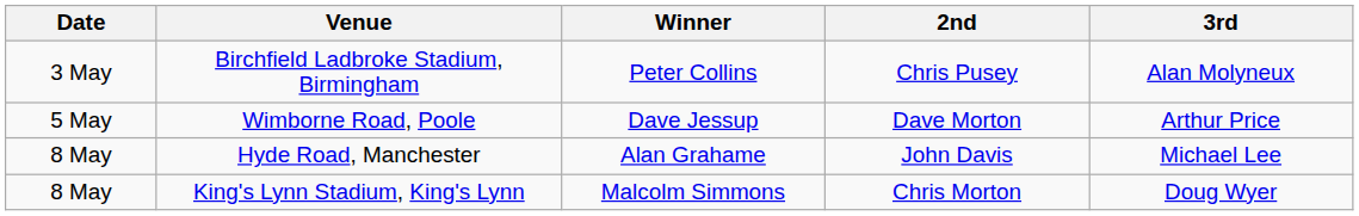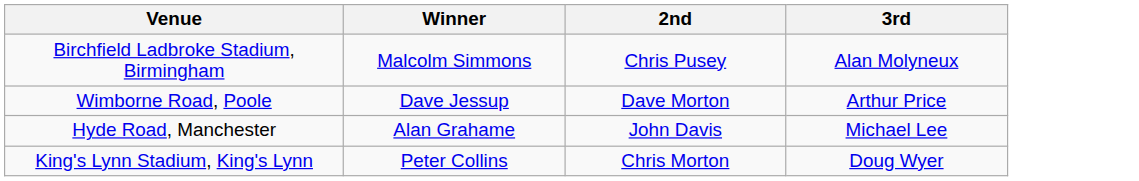- column: Date | 3 May | 5 May | 8 May | 8 May
Birchfield Ladbroke Stadium, Birmingham | Winner: Peter Collins -> Malcolm Simmons
King's Lynn Stadium, King's Lynn | Winner: Malcolm Simmons -> Peter Collins
